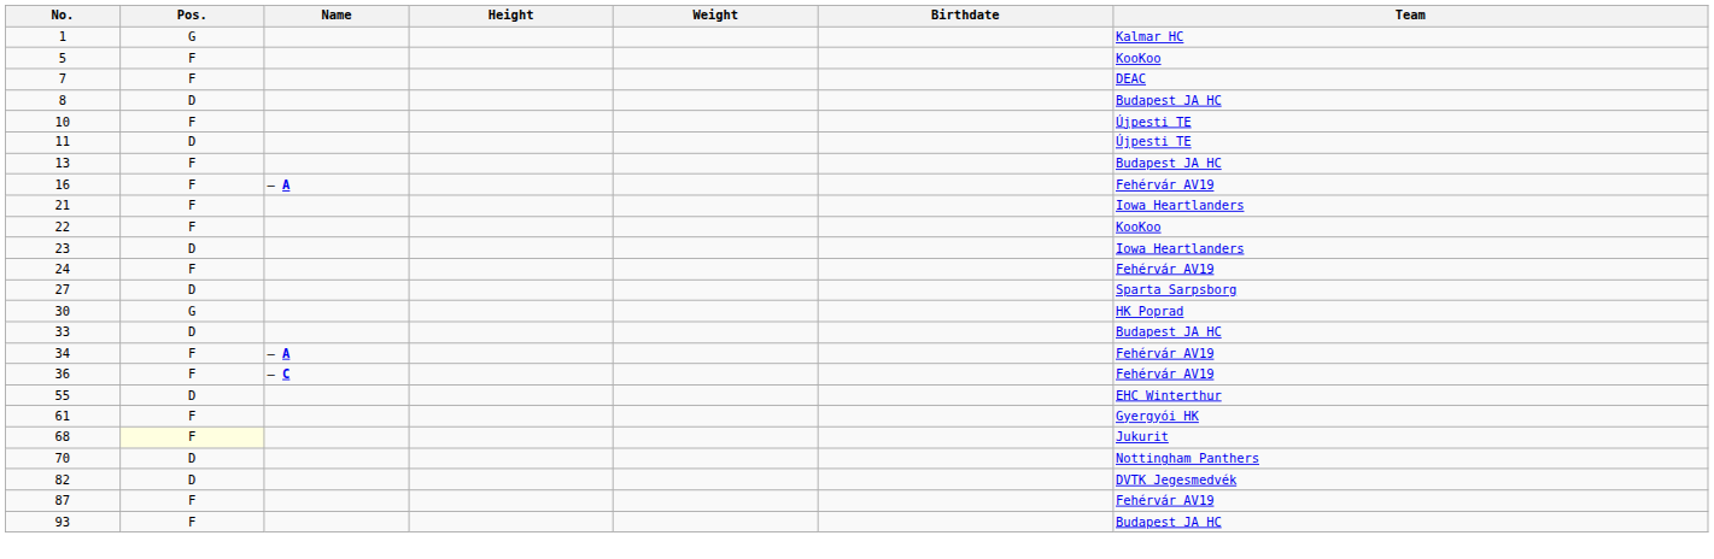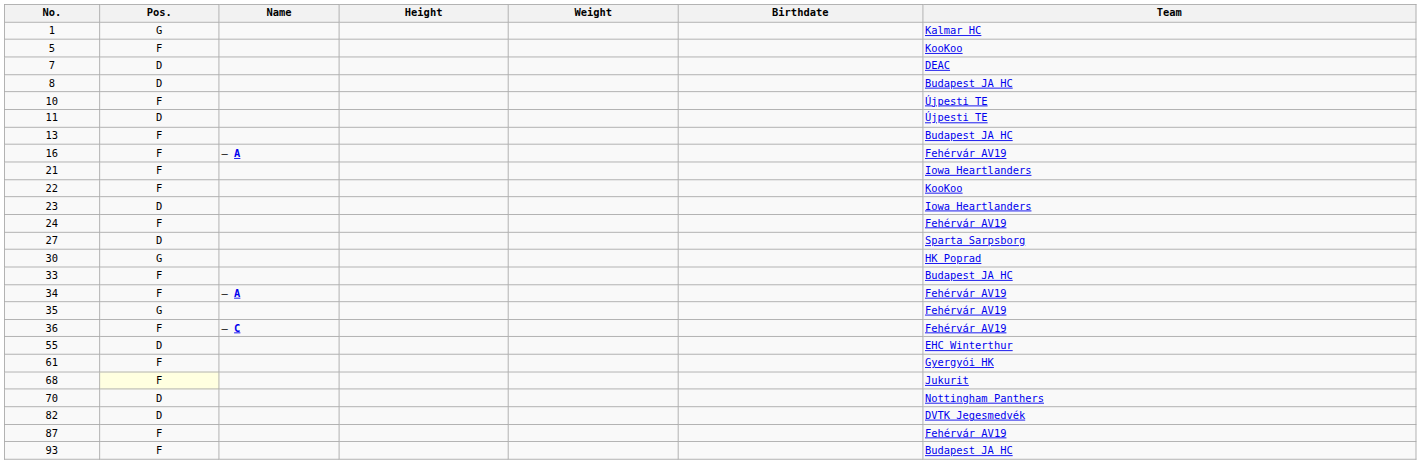7 | Pos.: F -> D
33 | Pos.: D -> F
+ row: 35 | G | Fehérvár AV19
